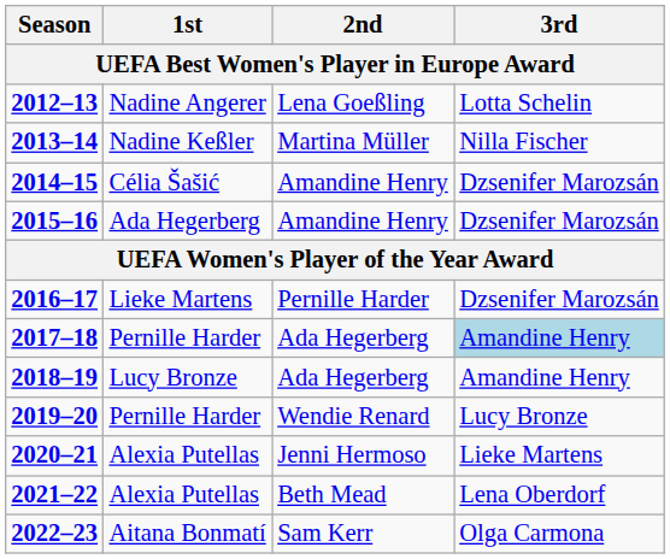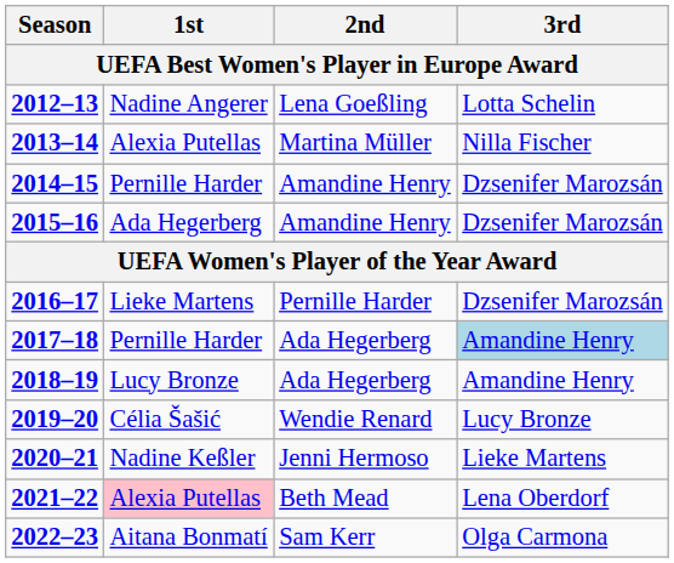2013–14 | 1st / UEFA Best Women's Player in Europe Award: Nadine Keßler -> Alexia Putellas
2014–15 | 1st / UEFA Best Women's Player in Europe Award: Célia Šašić -> Pernille Harder
2019–20 | 1st / UEFA Best Women's Player in Europe Award: Pernille Harder -> Célia Šašić
2020–21 | 1st / UEFA Best Women's Player in Europe Award: Alexia Putellas -> Nadine Keßler
2021–22 | 1st / UEFA Best Women's Player in Europe Award: no background -> pink background
